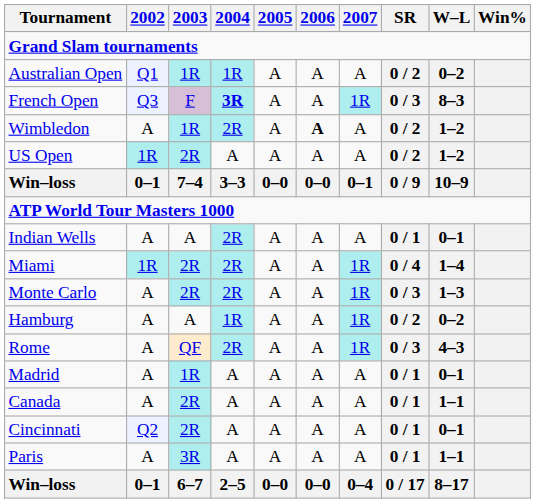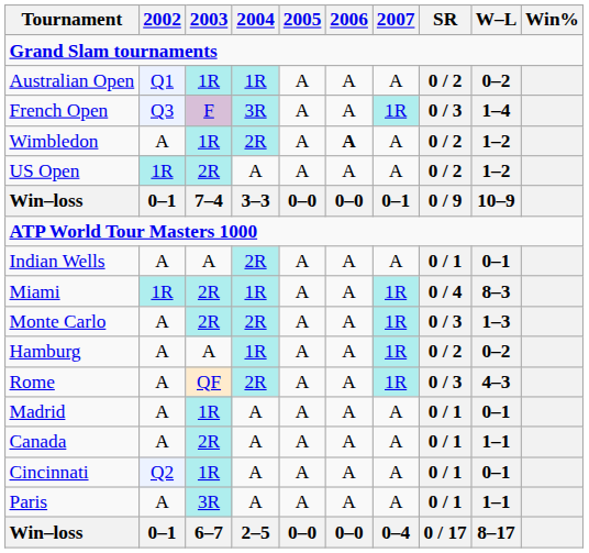French Open | 2004: bold -> normal
French Open | W–L: 8–3 -> 1–4
Miami | 2004: 2R -> 1R
Miami | W–L: 1–4 -> 8–3
Cincinnati | 2003: 2R -> 1R
